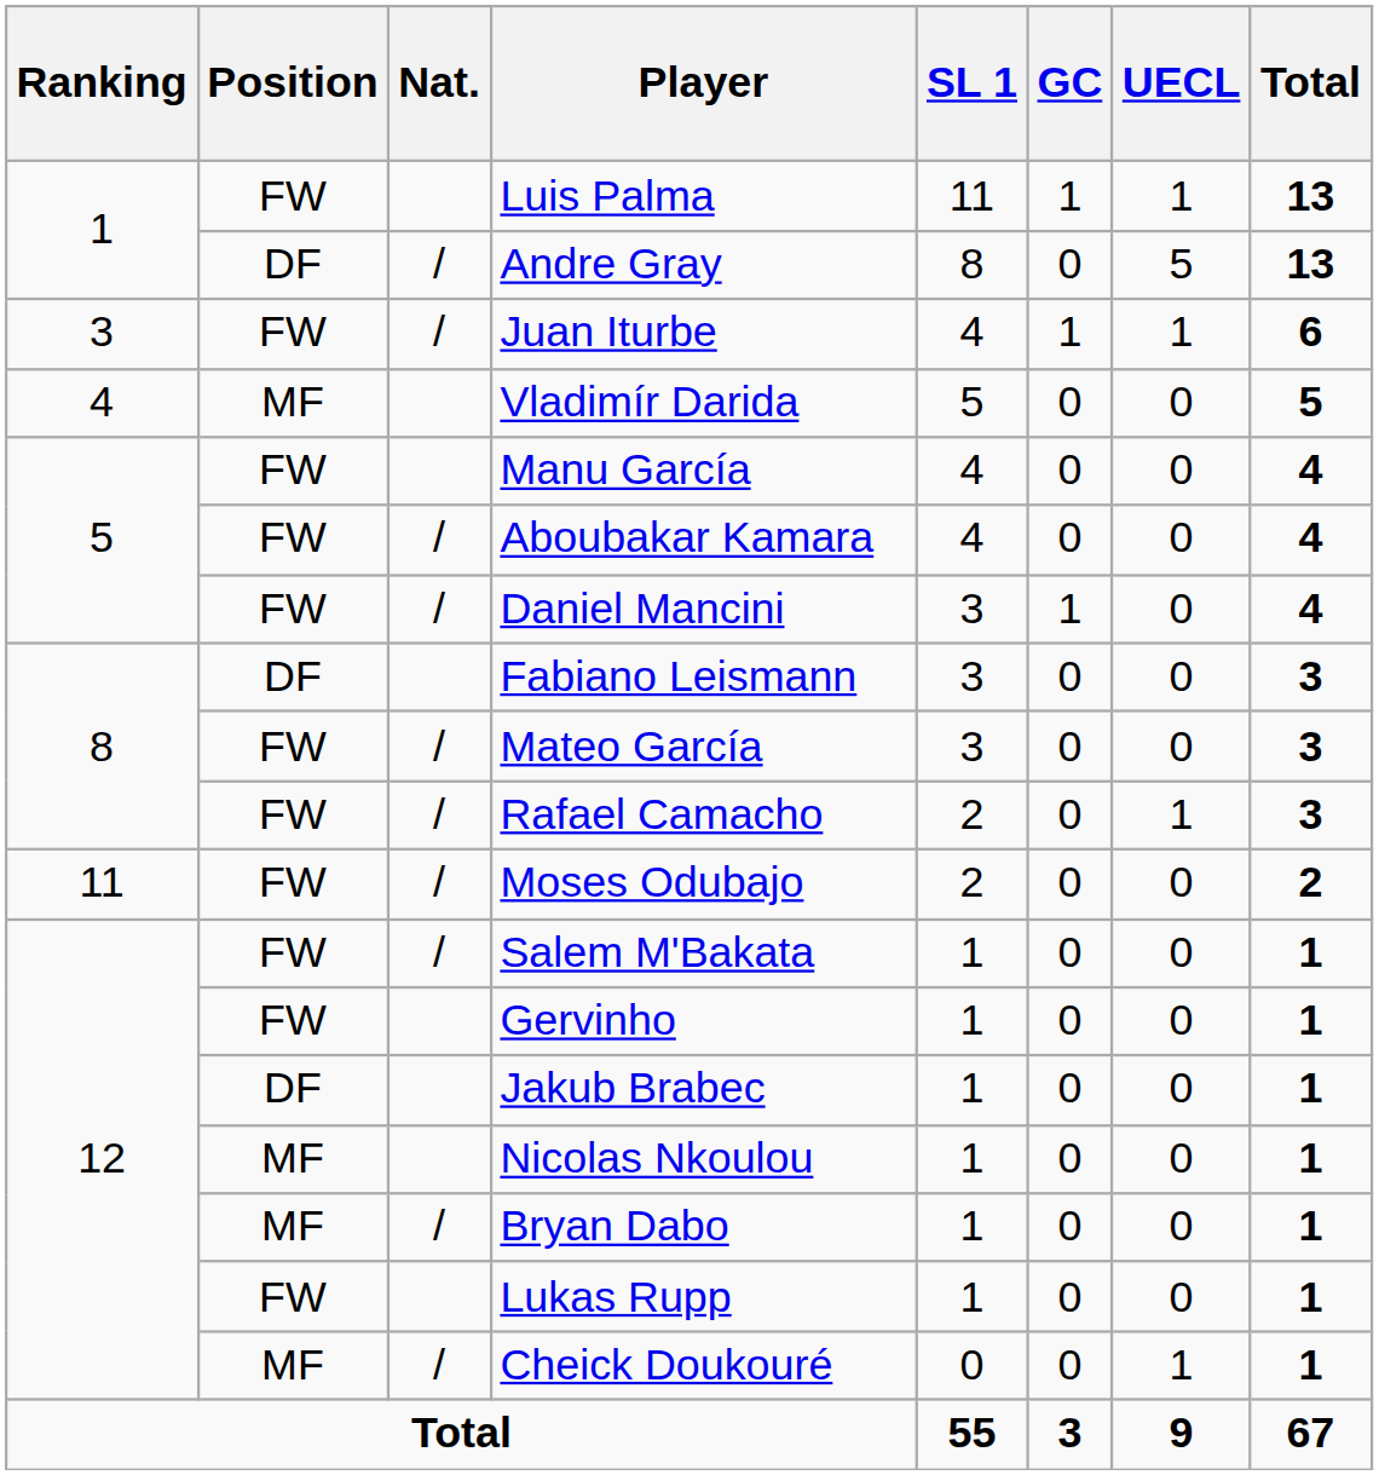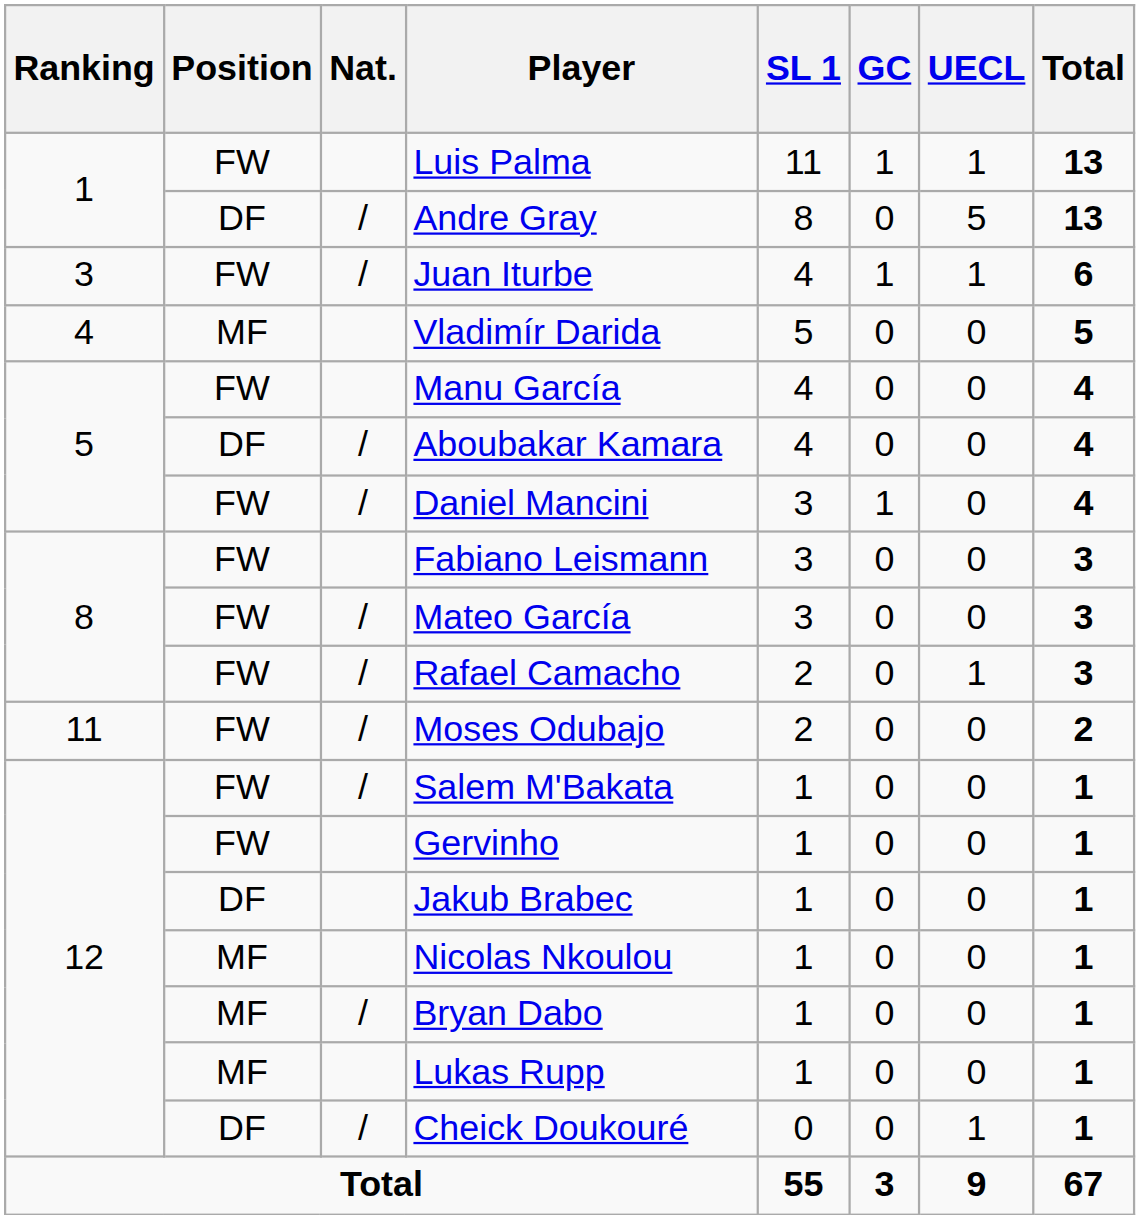Aboubakar Kamara | Position: FW -> DF
Fabiano Leismann | Position: DF -> FW
Lukas Rupp | Position: FW -> MF
Cheick Doukouré | Position: MF -> DF
